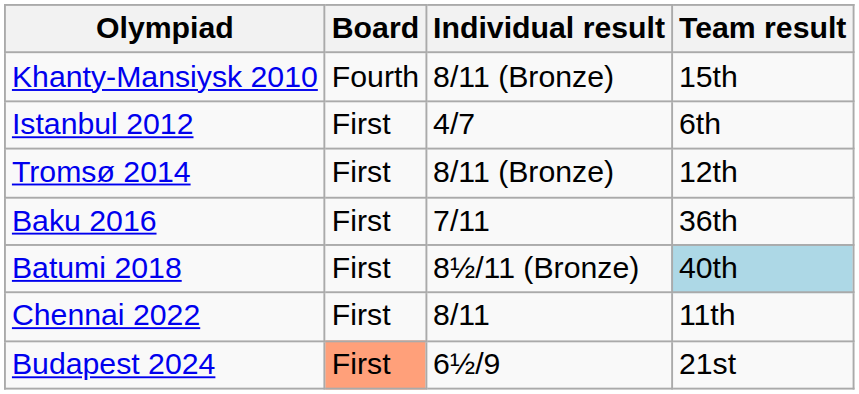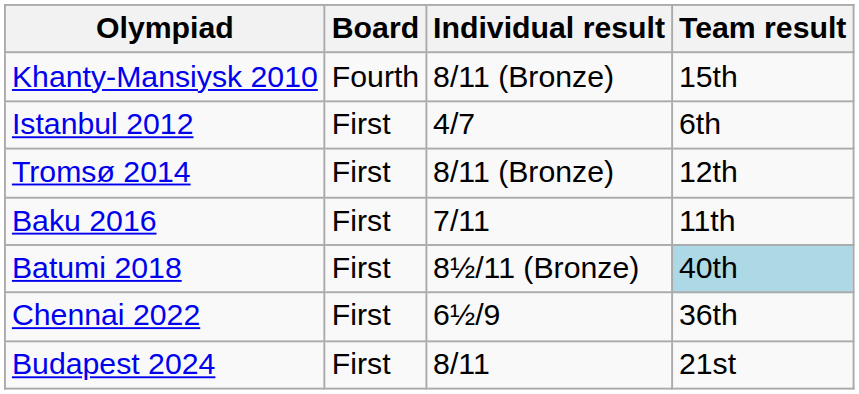Baku 2016 | Team result: 36th -> 11th
Chennai 2022 | Individual result: 8/11 -> 6½/9
Chennai 2022 | Team result: 11th -> 36th
Budapest 2024 | Board: lightsalmon background -> no background
Budapest 2024 | Individual result: 6½/9 -> 8/11
